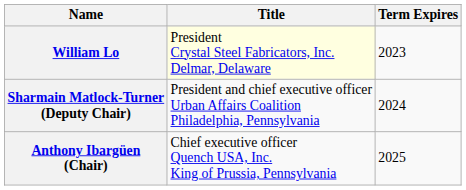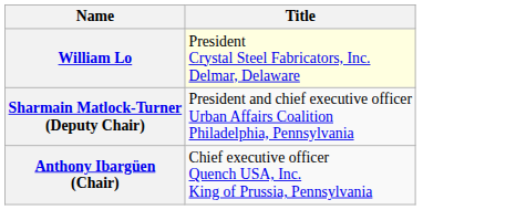- column: Term Expires | 2023 | 2024 | 2025
